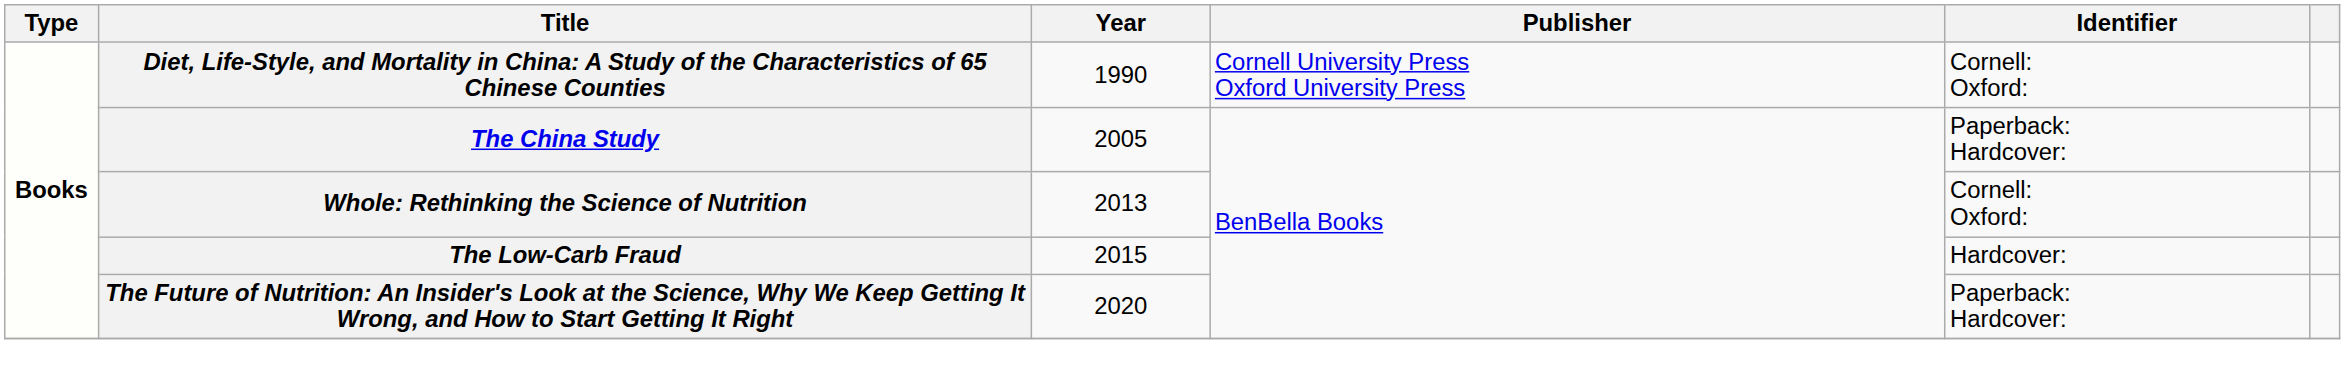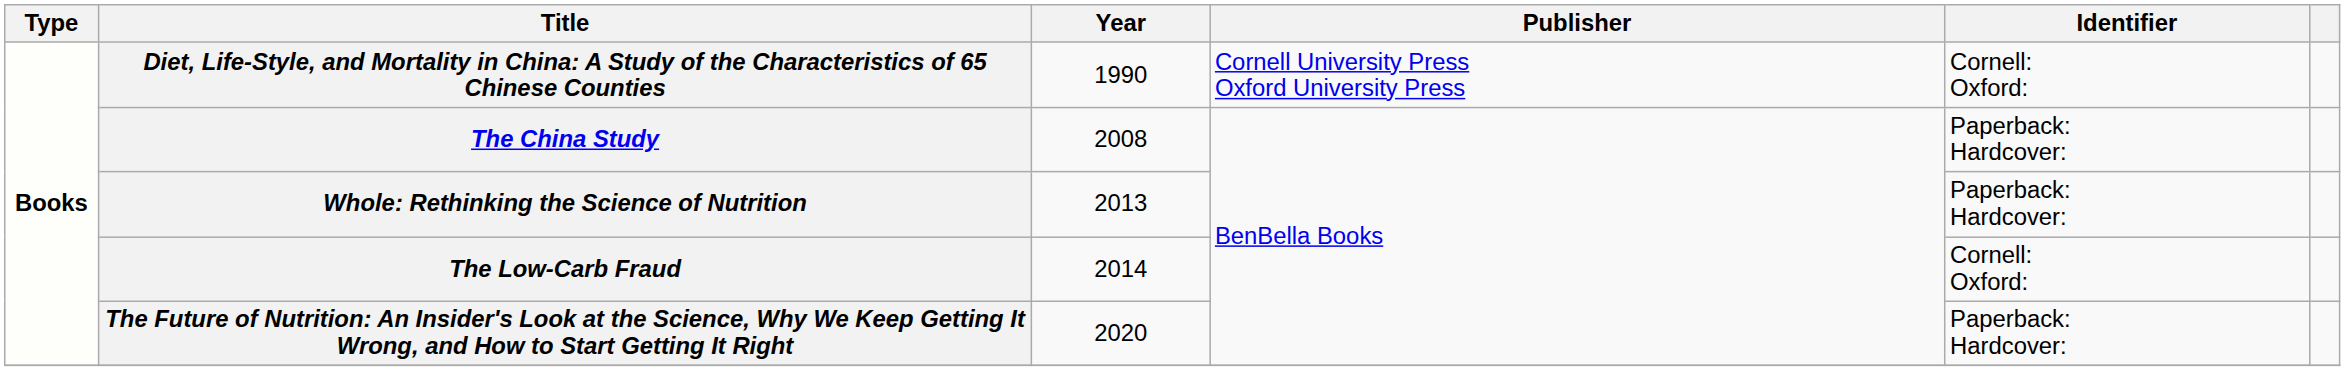The China Study | Year: 2005 -> 2008
Whole: Rethinking the Science of Nutrition | Identifier: Cornell: Oxford: -> Paperback: Hardcover:
The Low-Carb Fraud | Year: 2015 -> 2014
The Low-Carb Fraud | Identifier: Hardcover: -> Cornell: Oxford:
